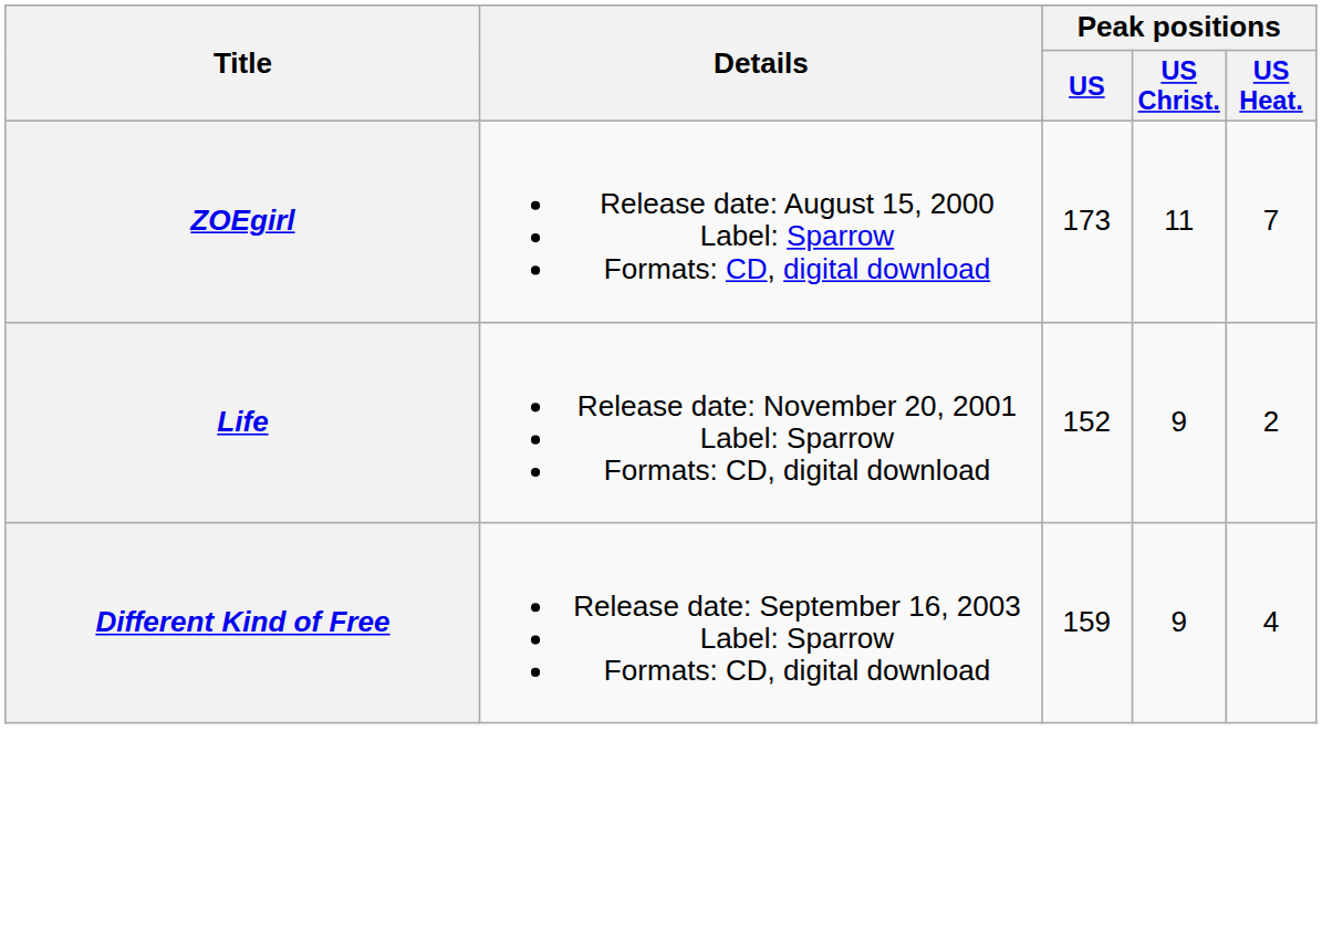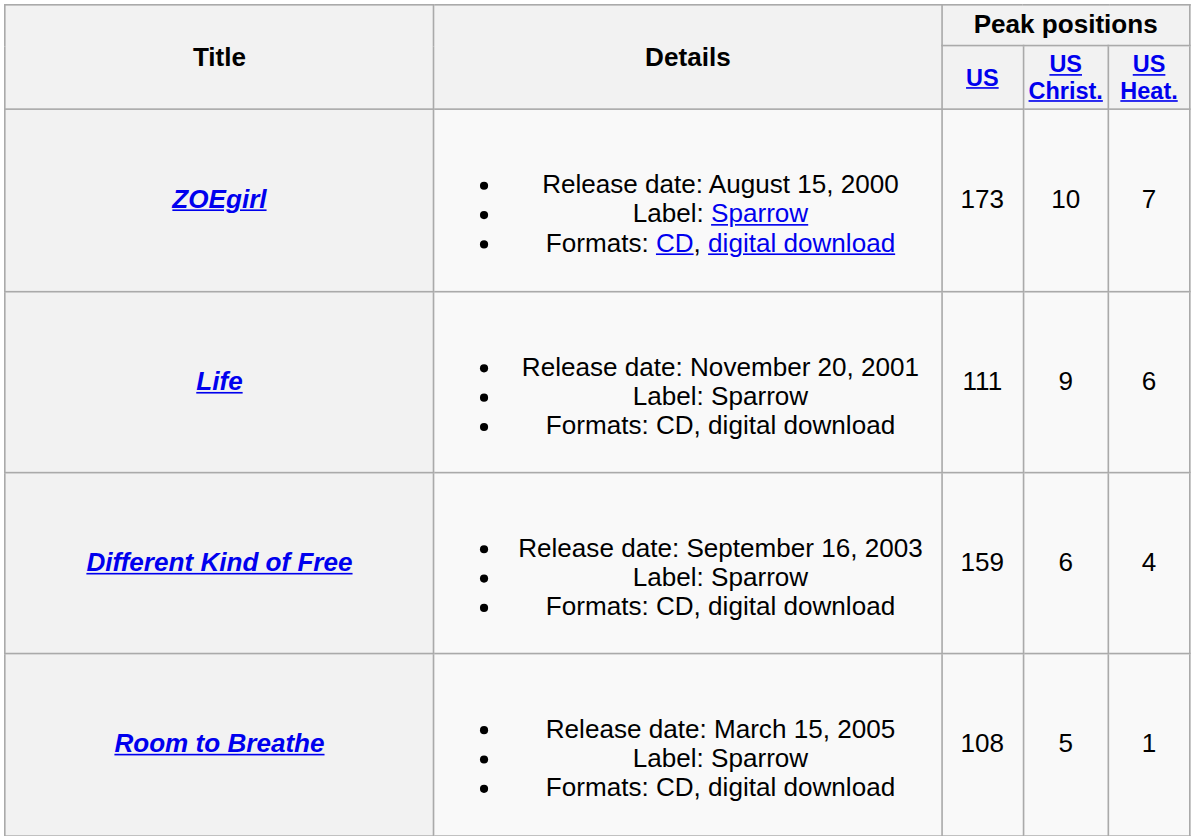ZOEgirl | Peak positions / US Christ.: 11 -> 10
Life | Peak positions / US: 152 -> 111
Life | Peak positions / US Heat.: 2 -> 6
Different Kind of Free | Peak positions / US Christ.: 9 -> 6
+ row: Room to Breathe | Release date: March 15, 2005 Label: Sparrow Formats: CD, digital download | 108 | 5 | 1
